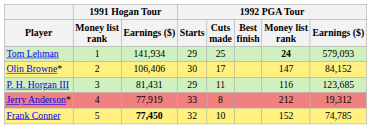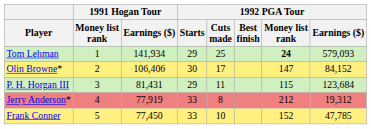P. H. Horgan III | 1992 PGA Tour / Money list rank: 116 -> 115
P. H. Horgan III | 1992 PGA Tour / Earnings ($): 123,685 -> 123,684
Frank Conner | 1991 Hogan Tour / Earnings ($): bold -> normal
Frank Conner | 1992 PGA Tour / Starts: 32 -> 33
Frank Conner | 1992 PGA Tour / Earnings ($): 74,785 -> 47,785
